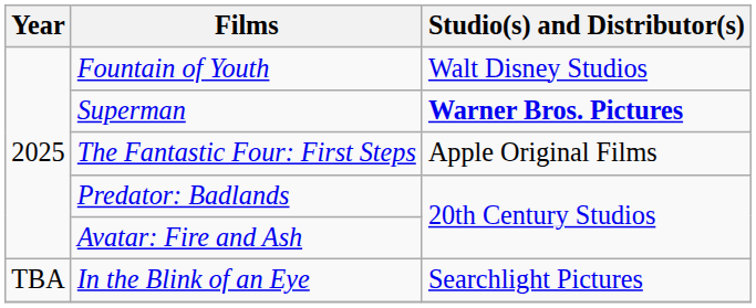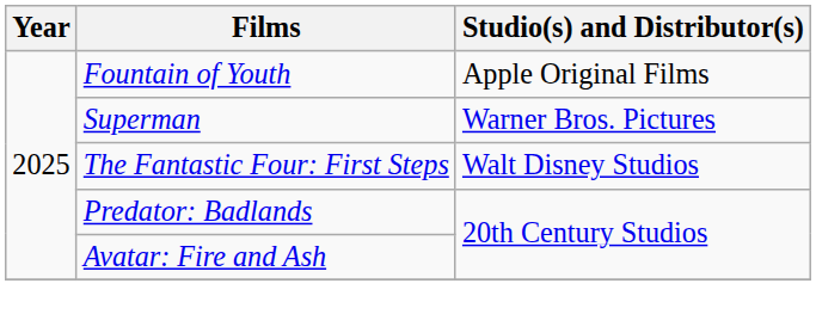Fountain of Youth | Studio(s) and Distributor(s): Walt Disney Studios -> Apple Original Films
Superman | Studio(s) and Distributor(s): bold -> normal
The Fantastic Four: First Steps | Studio(s) and Distributor(s): Apple Original Films -> Walt Disney Studios
- row: TBA | In the Blink of an Eye | Searchlight Pictures
